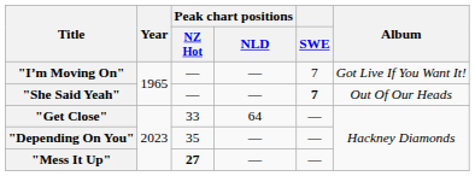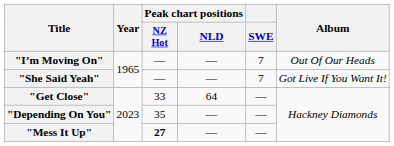"I’m Moving On" | Album: Got Live If You Want It! -> Out Of Our Heads
"She Said Yeah" | SWE: bold -> normal
"She Said Yeah" | Album: Out Of Our Heads -> Got Live If You Want It!
